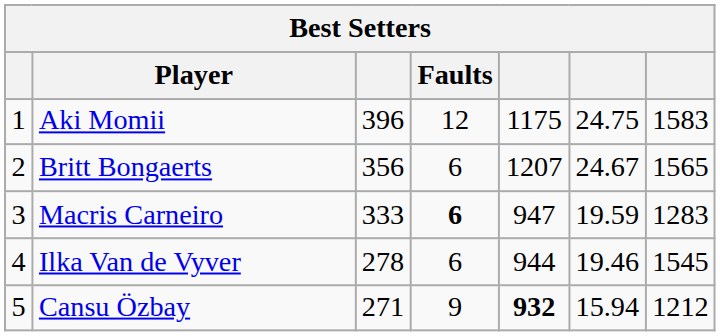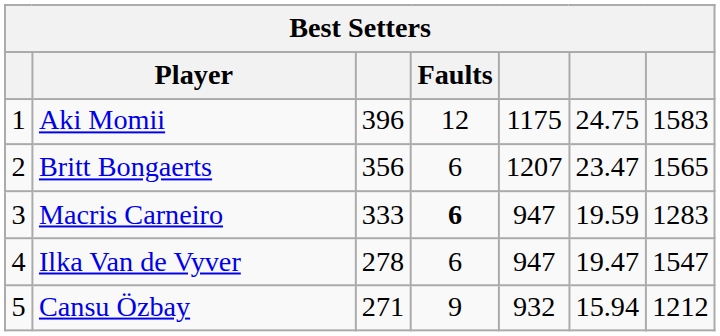Britt Bongaerts | column 6: 24.67 -> 23.47
Ilka Van de Vyver | column 5: 944 -> 947
Ilka Van de Vyver | column 6: 19.46 -> 19.47
Ilka Van de Vyver | column 7: 1545 -> 1547
Cansu Özbay | column 5: bold -> normal
